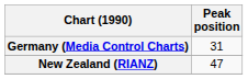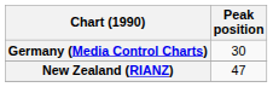Germany (Media Control Charts) | Peak position: 31 -> 30
